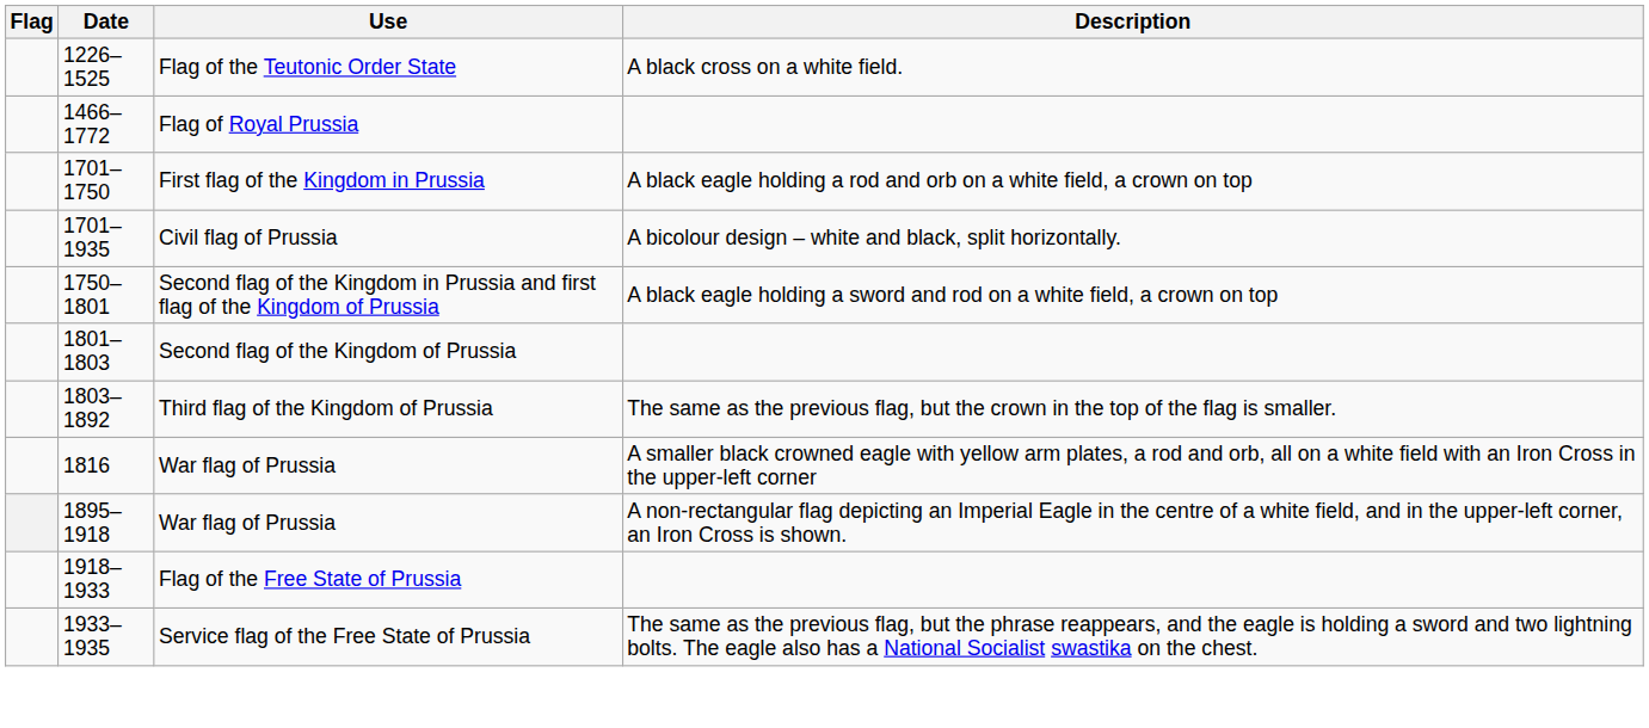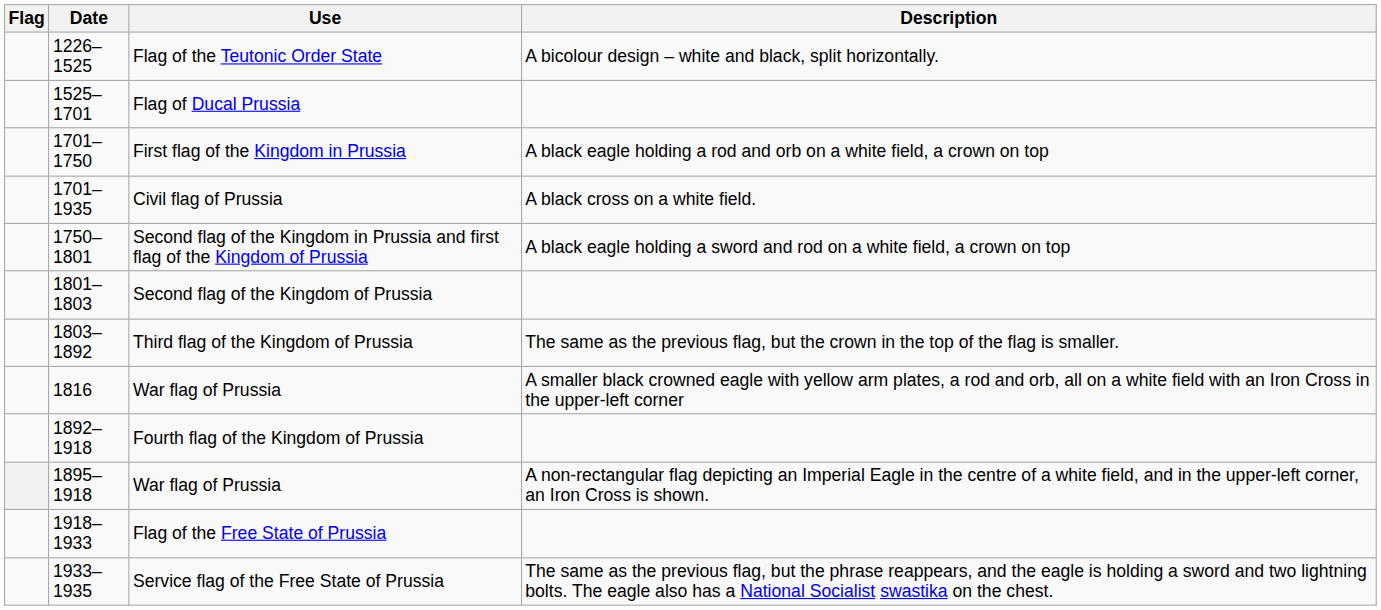Flag of the Teutonic Order State | Description: A black cross on a white field. -> A bicolour design – white and black, split horizontally.
- row: 1466–1772 | Flag of Royal Prussia
+ row: 1525–1701 | Flag of Ducal Prussia
Civil flag of Prussia | Description: A bicolour design – white and black, split horizontally. -> A black cross on a white field.
+ row: 1892–1918 | Fourth flag of the Kingdom of Prussia
